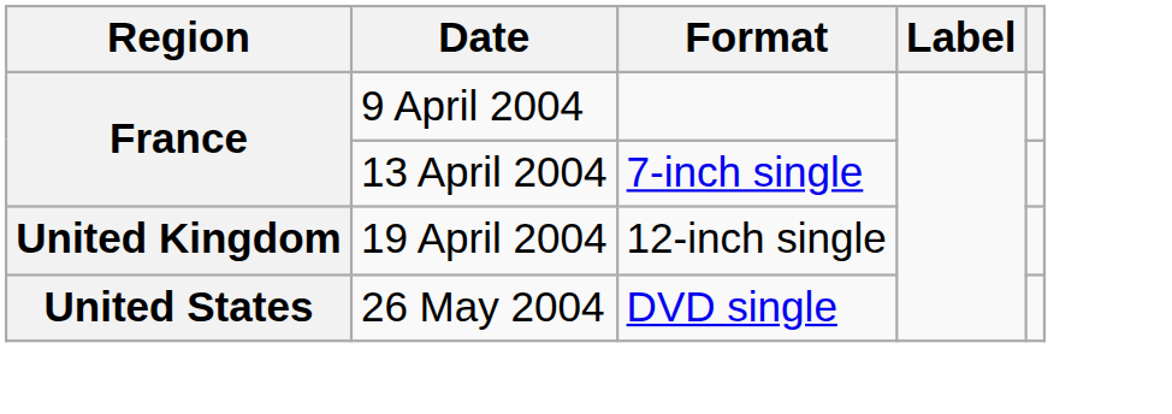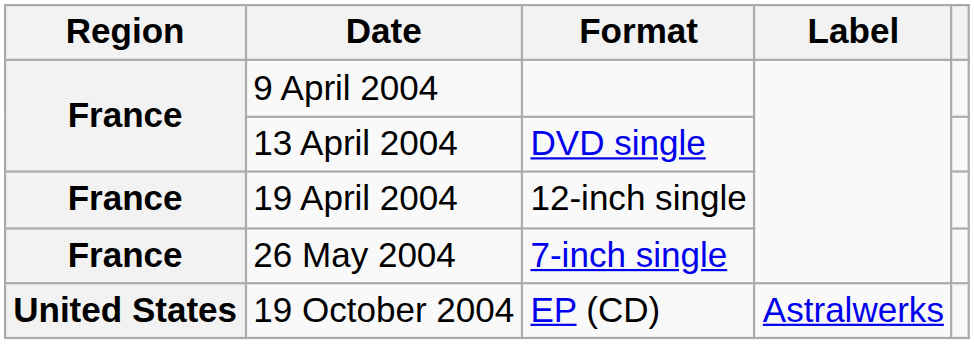13 April 2004 | Format: 7-inch single -> DVD single
19 April 2004 | Region: United Kingdom -> France
26 May 2004 | Region: United States -> France
26 May 2004 | Format: DVD single -> 7-inch single
+ row: United States | 19 October 2004 | EP (CD) | Astralwerks
